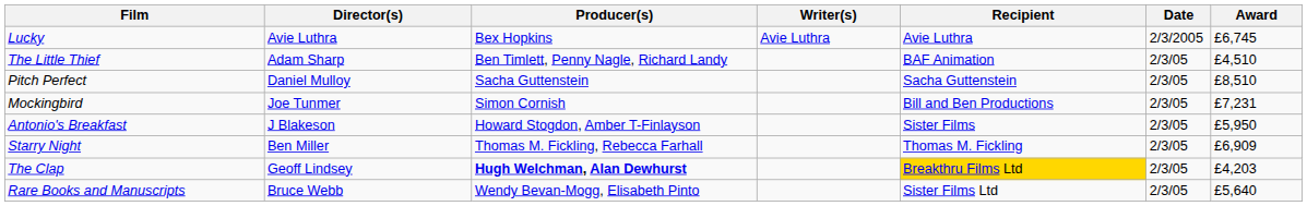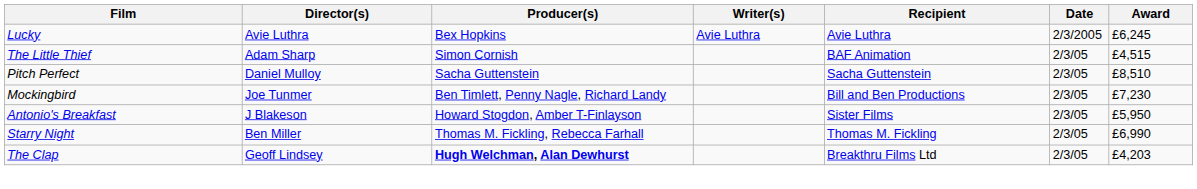Lucky | Award: £6,745 -> £6,245
The Little Thief | Producer(s): Ben Timlett, Penny Nagle, Richard Landy -> Simon Cornish
The Little Thief | Award: £4,510 -> £4,515
Mockingbird | Producer(s): Simon Cornish -> Ben Timlett, Penny Nagle, Richard Landy
Mockingbird | Award: £7,231 -> £7,230
Starry Night | Award: £6,909 -> £6,990
The Clap | Recipient: gold background -> no background
- row: Rare Books and Manuscripts | Bruce Webb | Wendy Bevan-Mogg, Elisabeth Pinto | Sister Films Ltd | 2/3/05 | £5,640
